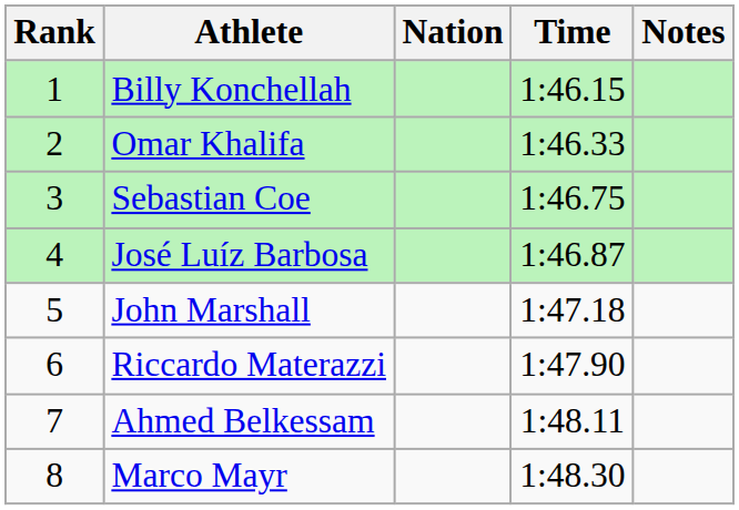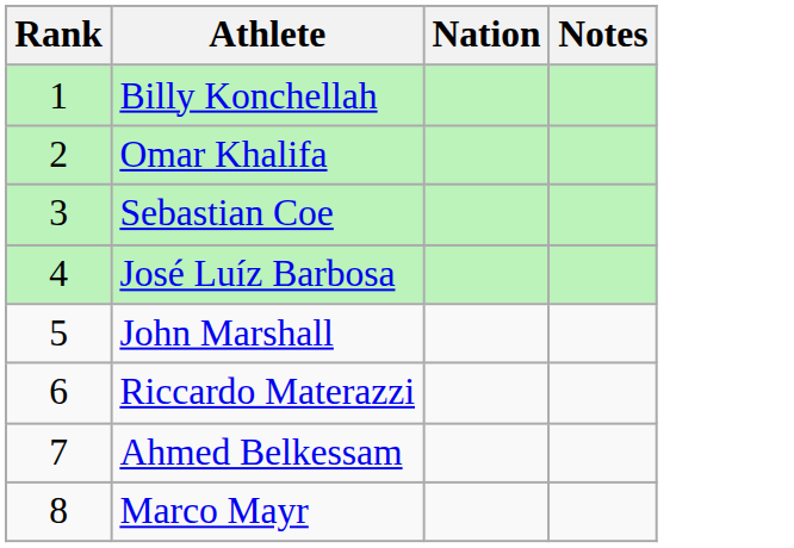- column: Time | 1:46.15 | 1:46.33 | 1:46.75 | 1:46.87 | 1:47.18 | 1:47.90 | 1:48.11 | 1:48.30
